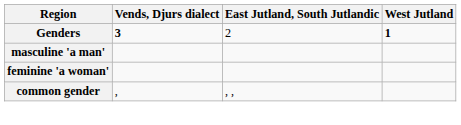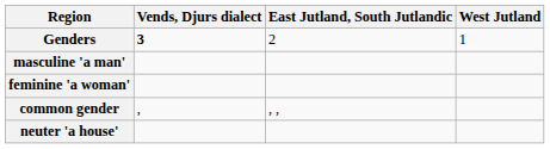Genders | West Jutland: bold -> normal
+ row: neuter 'a house'
